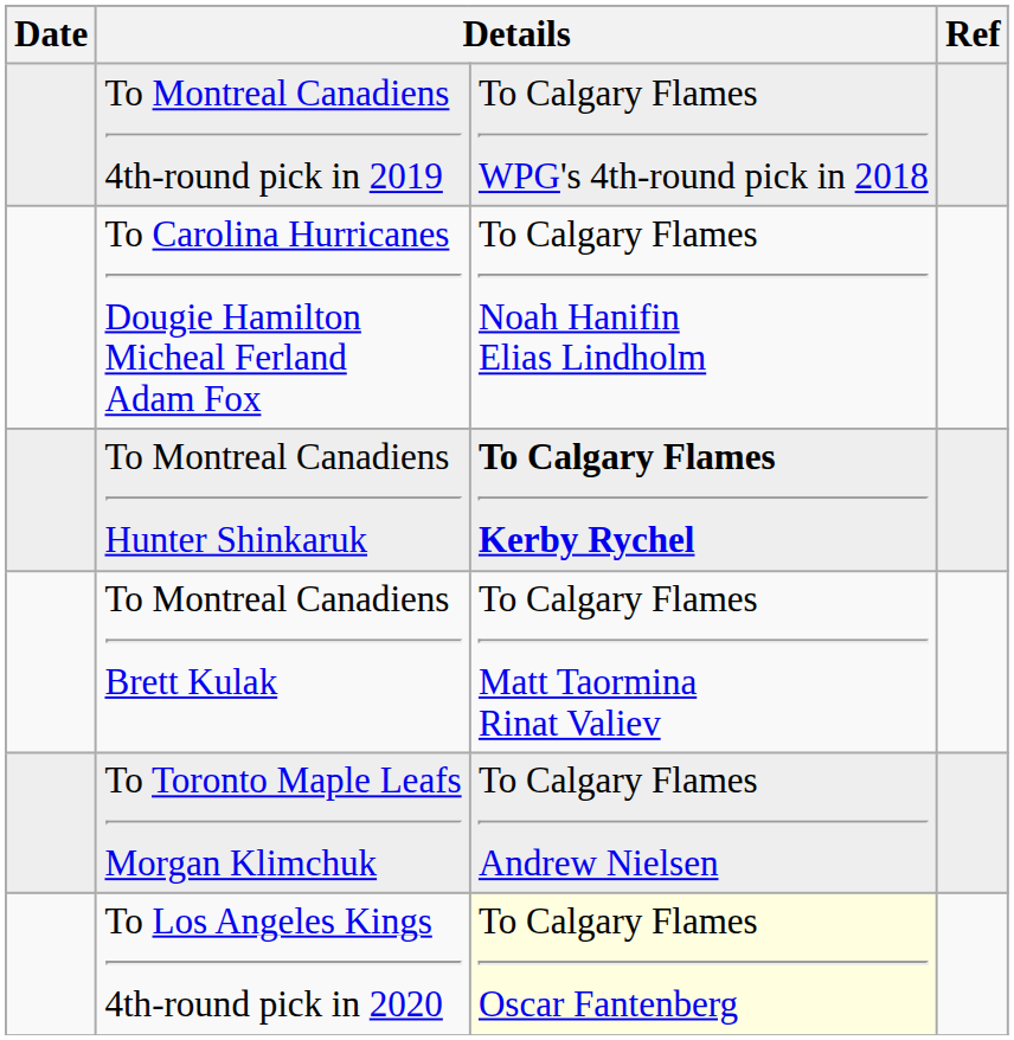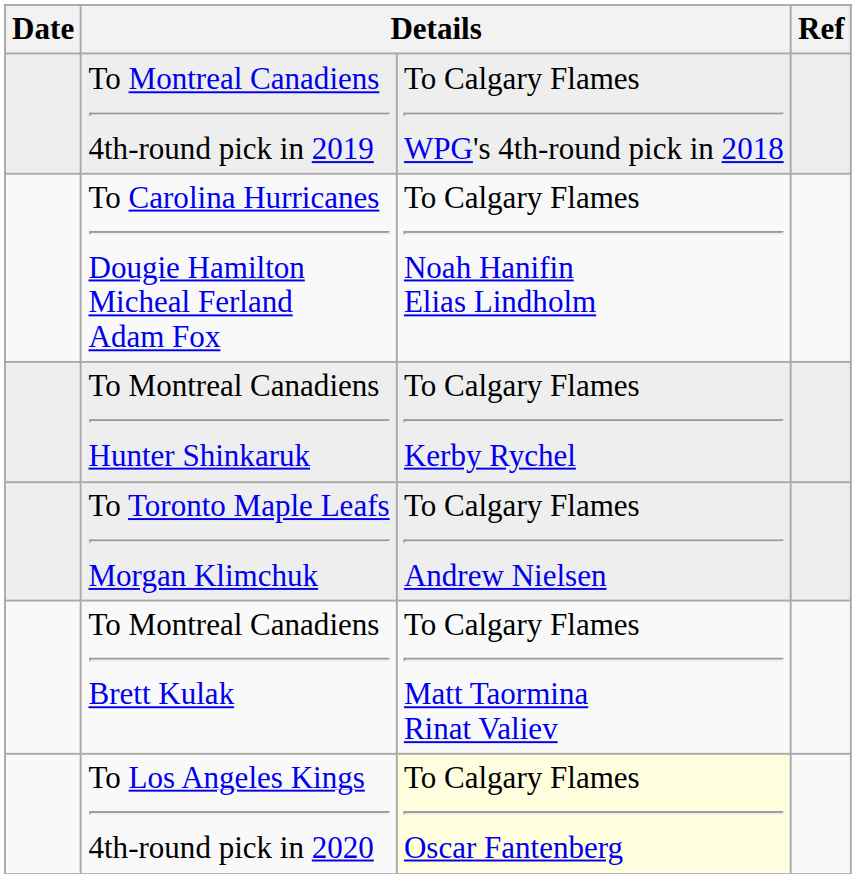To Montreal Canadiens Hunter Shinkaruk | column 3: bold -> normal
rows swapped: To Montreal Canadiens Brett Kulak <-> To Toronto Maple Leafs Morgan Klimchuk
